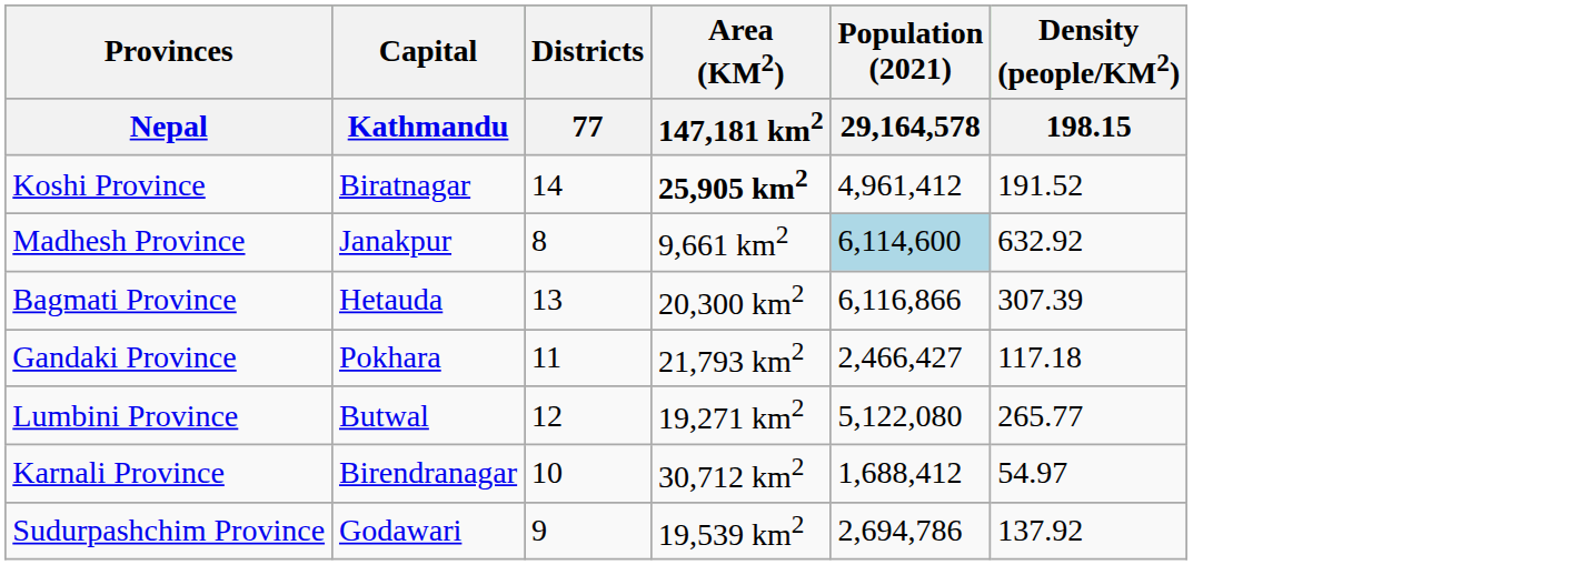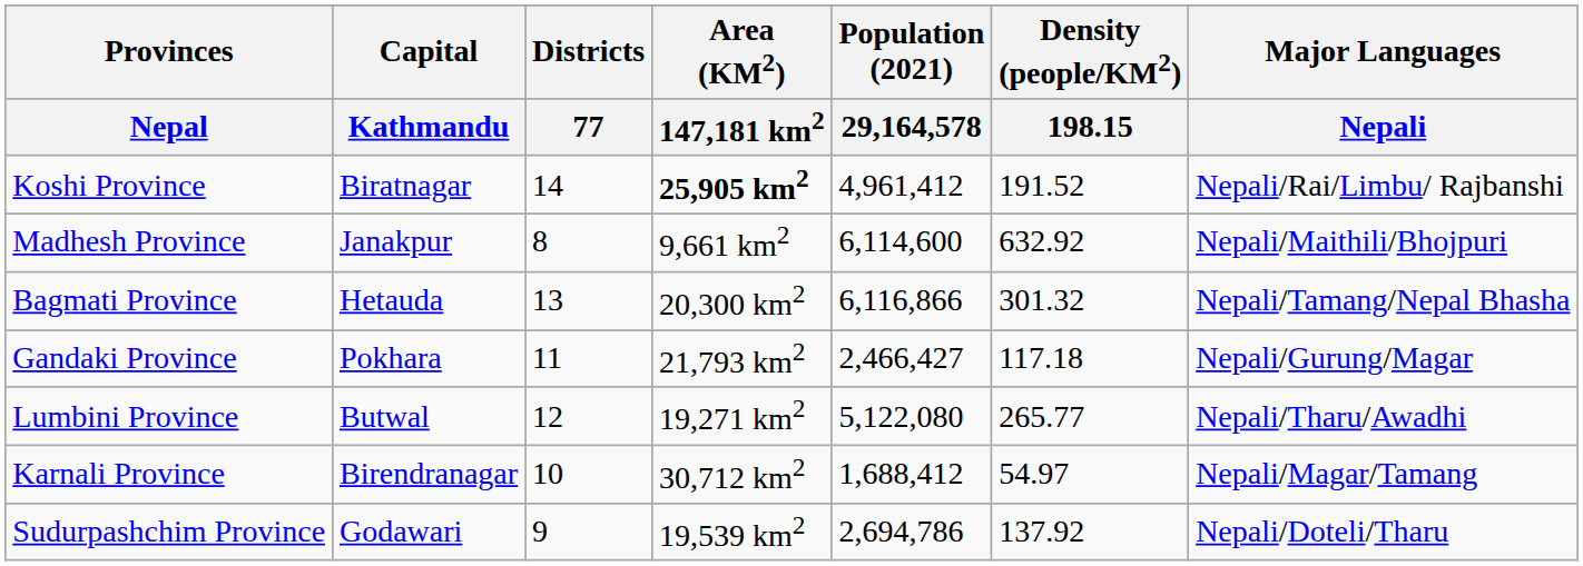+ column: Major Languages | Nepali | Nepali/Rai/Limbu/ Rajbanshi | Nepali/Maithili/Bhojpuri | Nepali/Tamang/Nepal Bhasha | Nepali/Gurung/Magar | Nepali/Tharu/Awadhi | Nepali/Magar/Tamang | Nepali/Doteli/Tharu
Madhesh Province | Population (2021) / 29,164,578: lightblue background -> no background
Bagmati Province | Density (people/KM2) / 198.15: 307.39 -> 301.32
